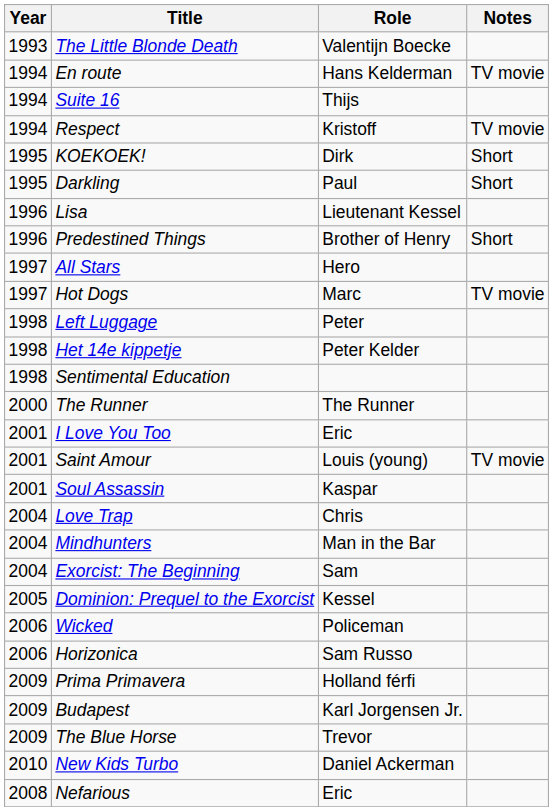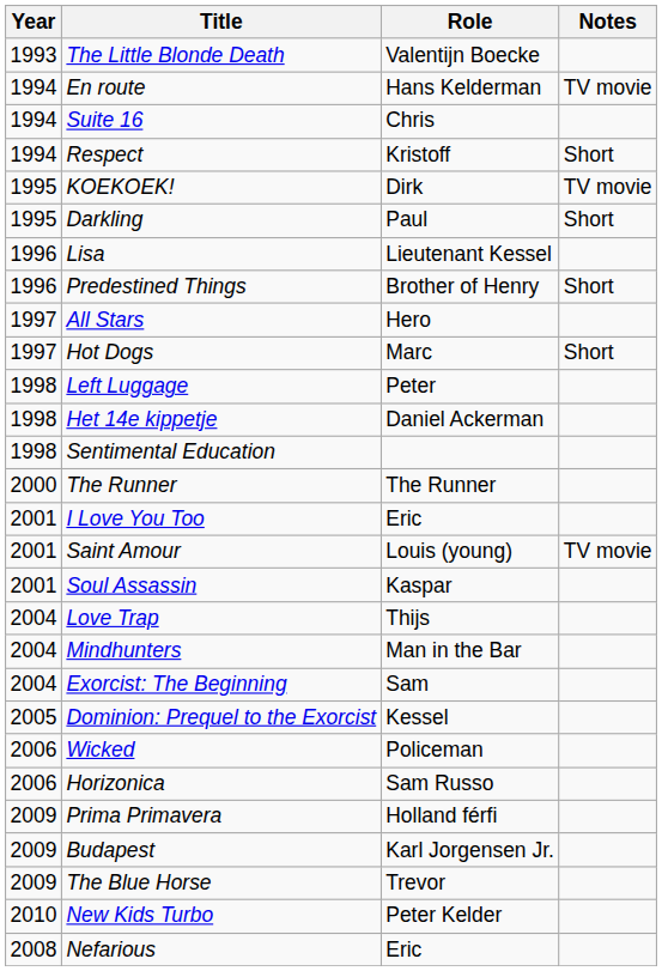Suite 16 | Role: Thijs -> Chris
Respect | Notes: TV movie -> Short
KOEKOEK! | Notes: Short -> TV movie
Hot Dogs | Notes: TV movie -> Short
Het 14e kippetje | Role: Peter Kelder -> Daniel Ackerman
Love Trap | Role: Chris -> Thijs
New Kids Turbo | Role: Daniel Ackerman -> Peter Kelder
